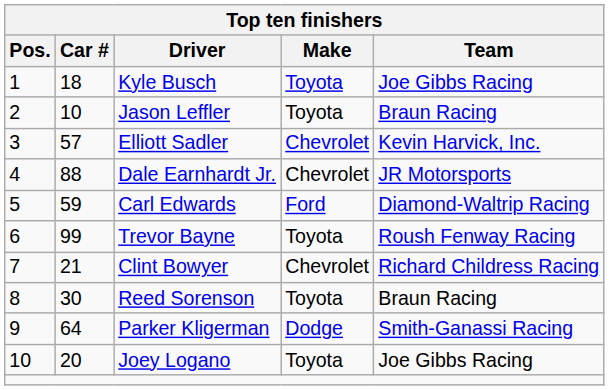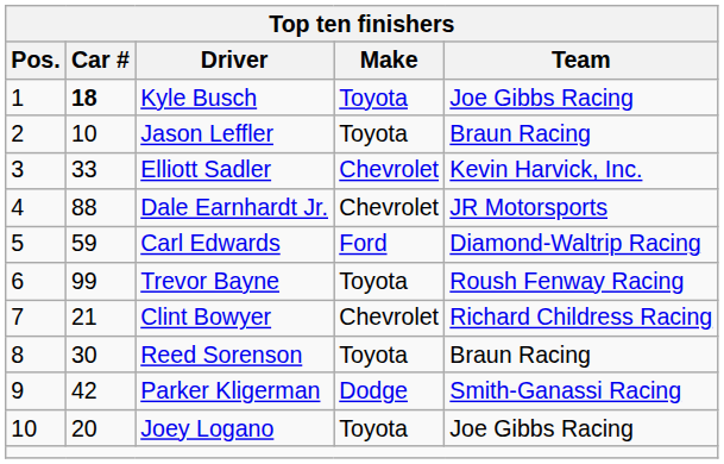Kyle Busch | Car #: normal -> bold
Elliott Sadler | Car #: 57 -> 33
Parker Kligerman | Car #: 64 -> 42
